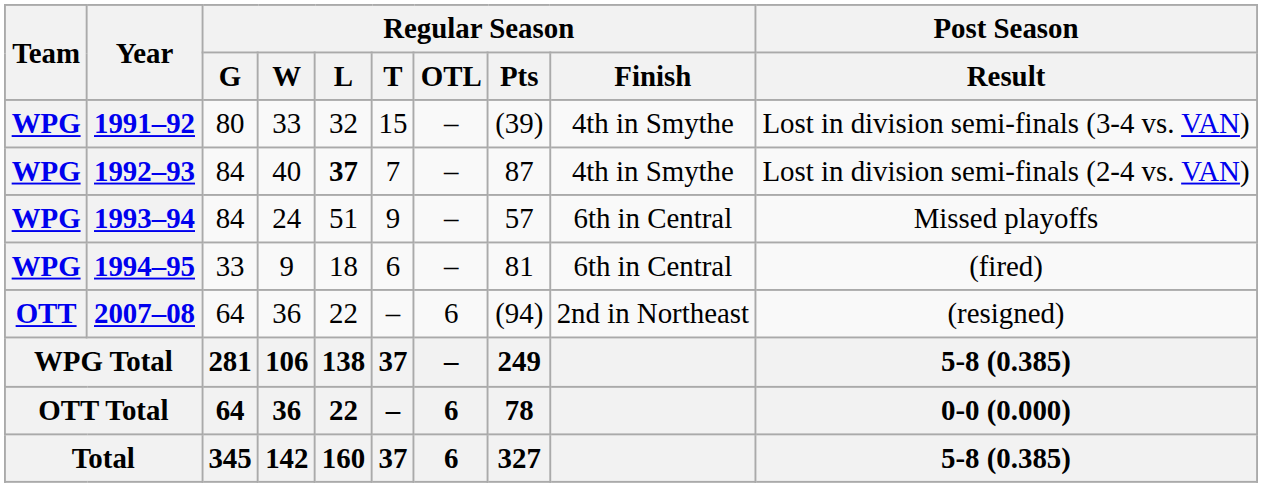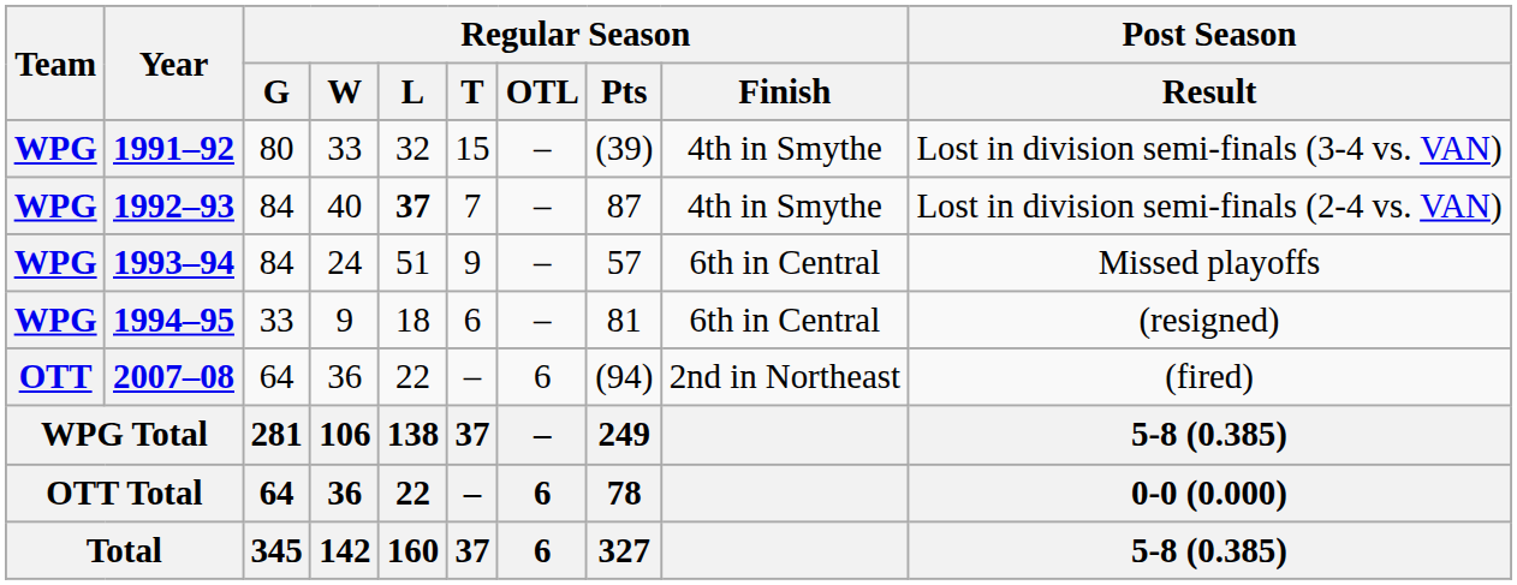1994–95 | Post Season / Result: (fired) -> (resigned)
2007–08 | Post Season / Result: (resigned) -> (fired)
